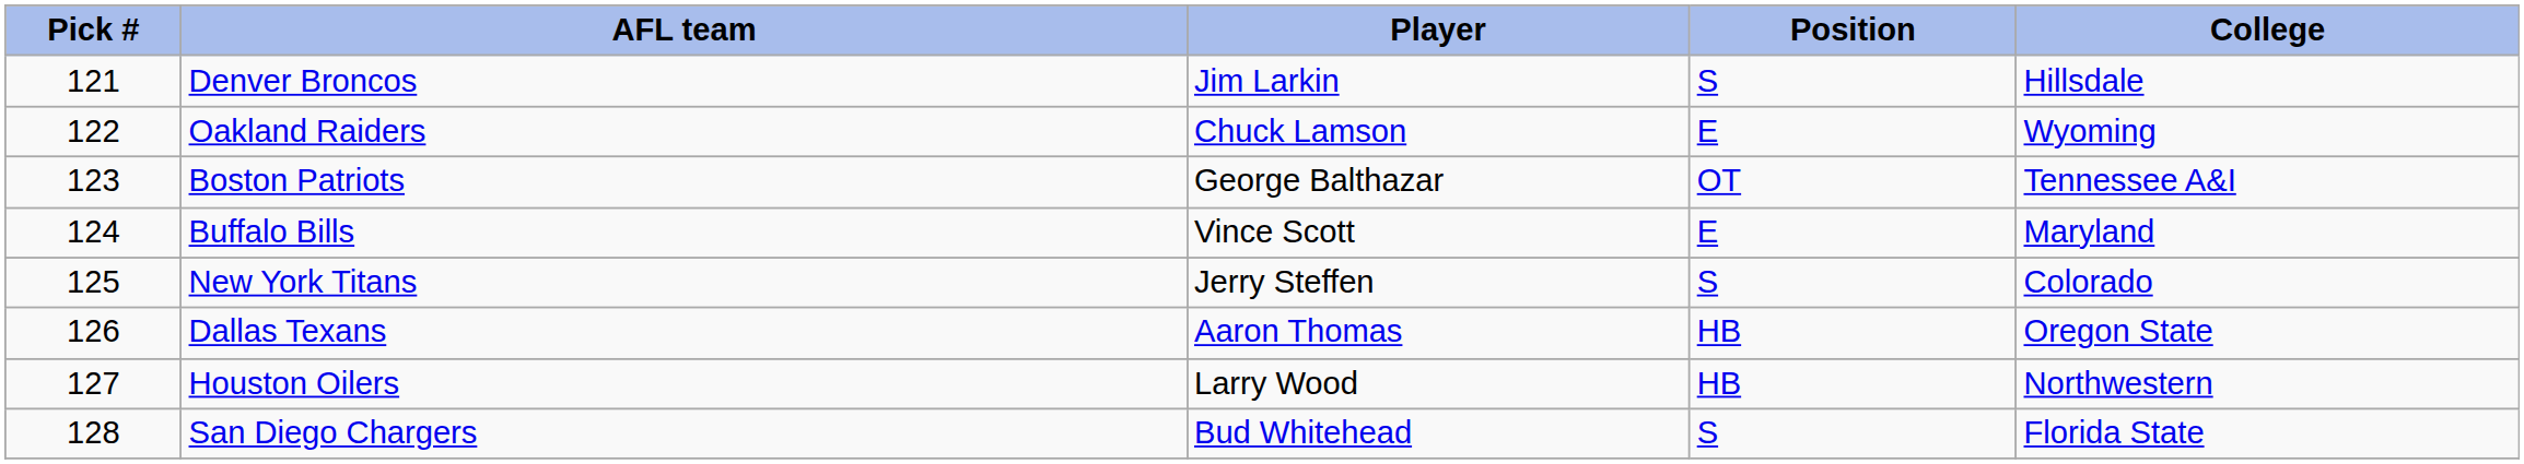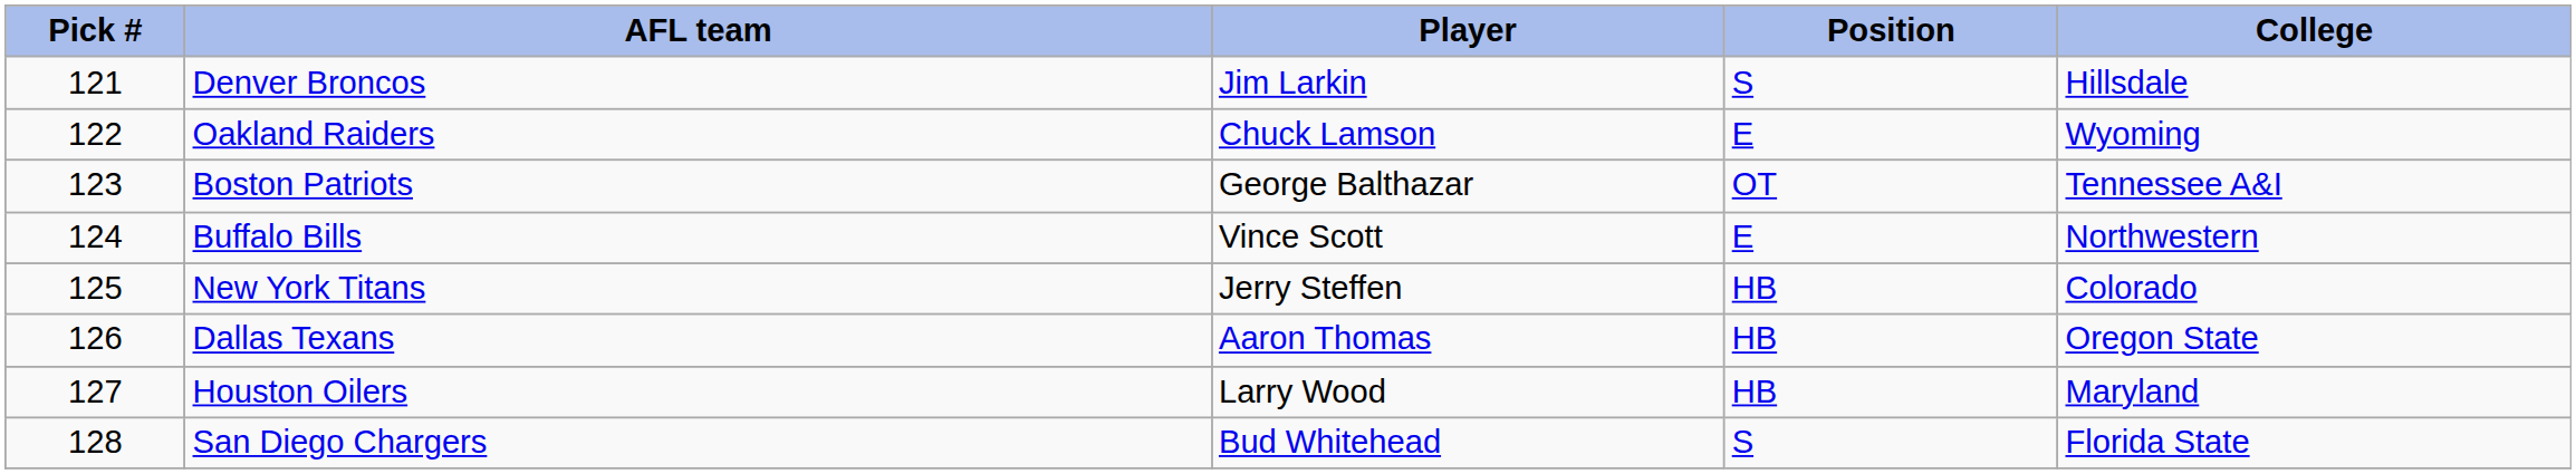Buffalo Bills | College: Maryland -> Northwestern
New York Titans | Position: S -> HB
Houston Oilers | College: Northwestern -> Maryland
